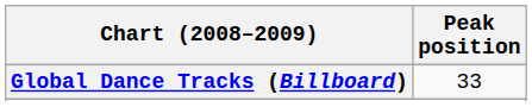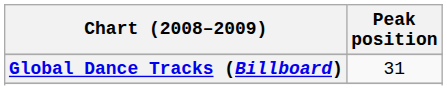Global Dance Tracks (Billboard) | Peak position: 33 -> 31
